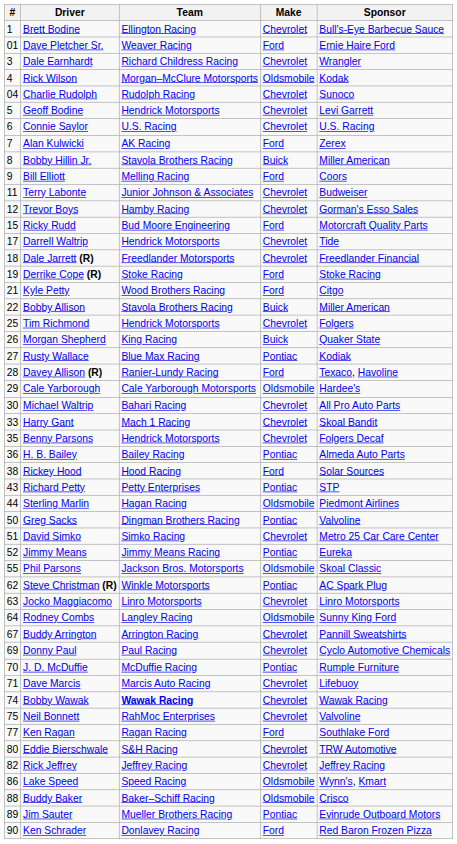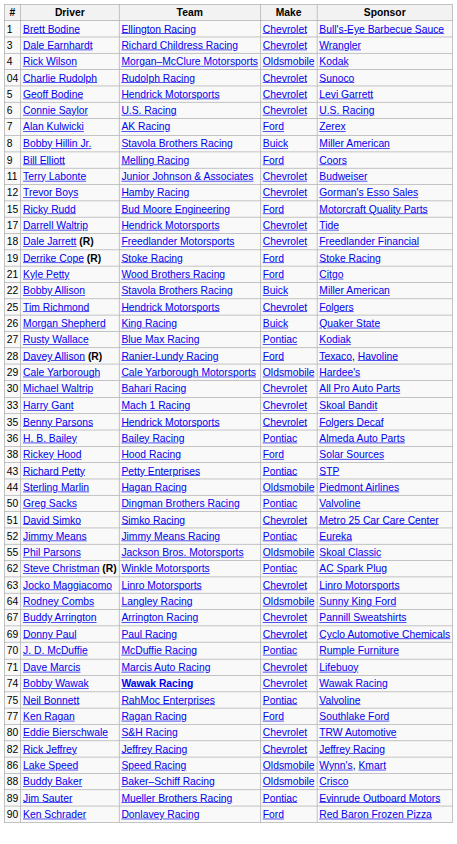- row: 01 | Dave Pletcher Sr. | Weaver Racing | Ford | Ernie Haire Ford
Neil Bonnett | Make: Chevrolet -> Pontiac
